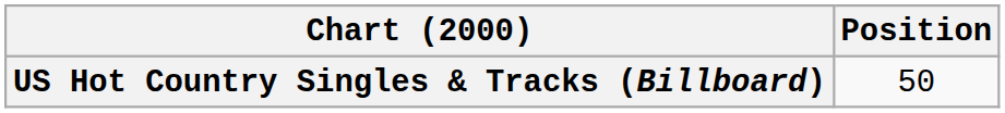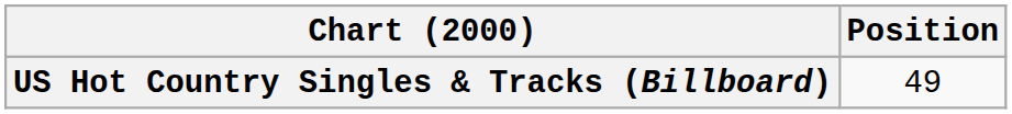US Hot Country Singles & Tracks (Billboard) | Position: 50 -> 49
